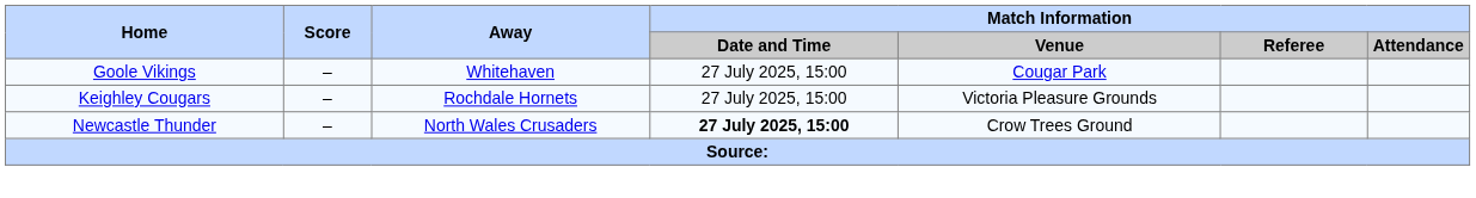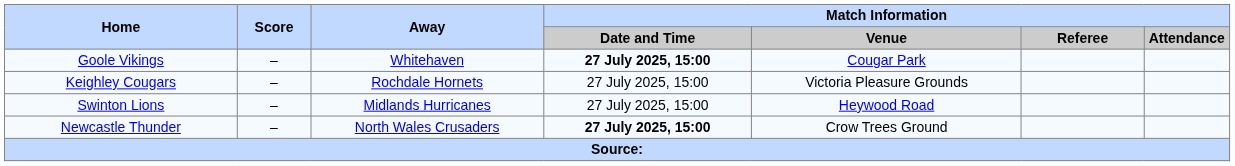Goole Vikings | Match Information / Date and Time: normal -> bold
+ row: Swinton Lions | – | Midlands Hurricanes | 27 July 2025, 15:00 | Heywood Road
